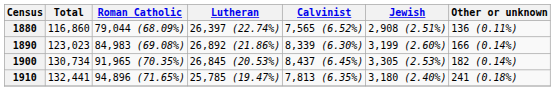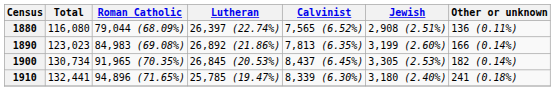1880 | Total: 116,860 -> 116,080
1890 | Calvinist: 8,339 (6.30%) -> 7,813 (6.35%)
1910 | Calvinist: 7,813 (6.35%) -> 8,339 (6.30%)
